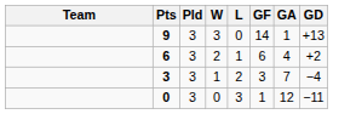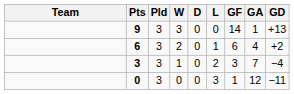+ column: D | 0 | 0 | 0 | 0
